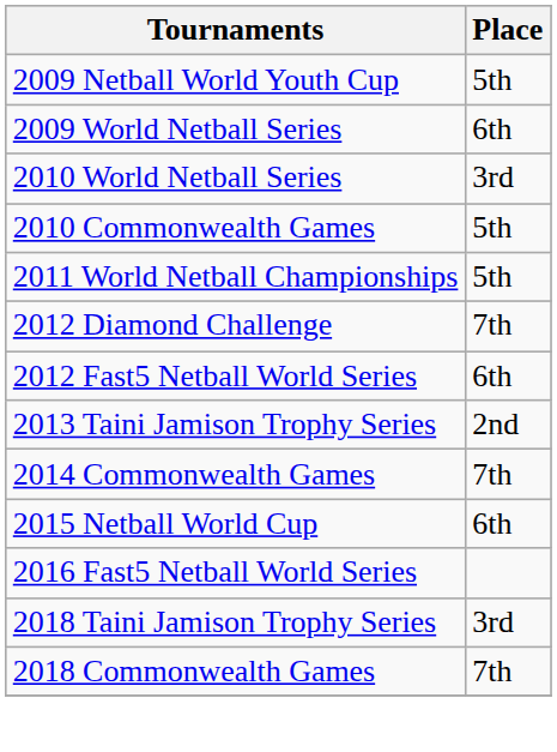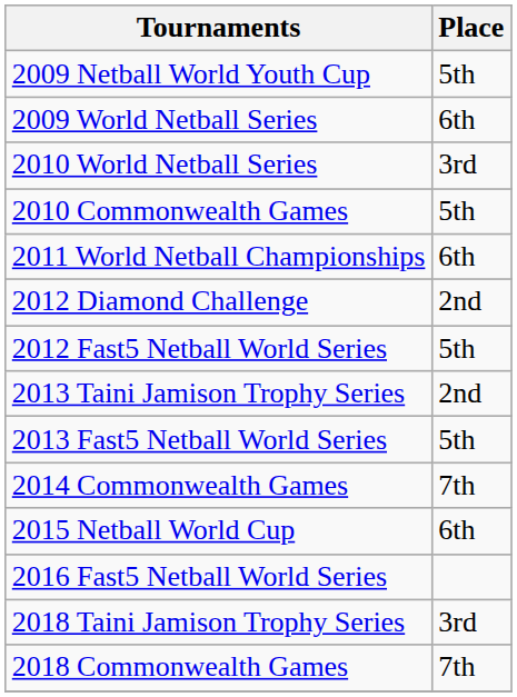2011 World Netball Championships | Place: 5th -> 6th
2012 Diamond Challenge | Place: 7th -> 2nd
2012 Fast5 Netball World Series | Place: 6th -> 5th
+ row: 2013 Fast5 Netball World Series | 5th
